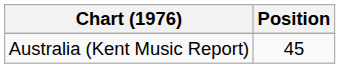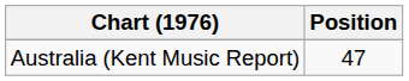Australia (Kent Music Report) | Position: 45 -> 47
